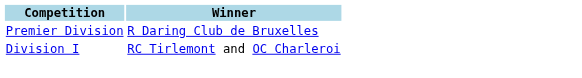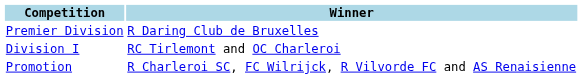+ row: Promotion | R Charleroi SC, FC Wilrijck, R Vilvorde FC and AS Renaisienne
